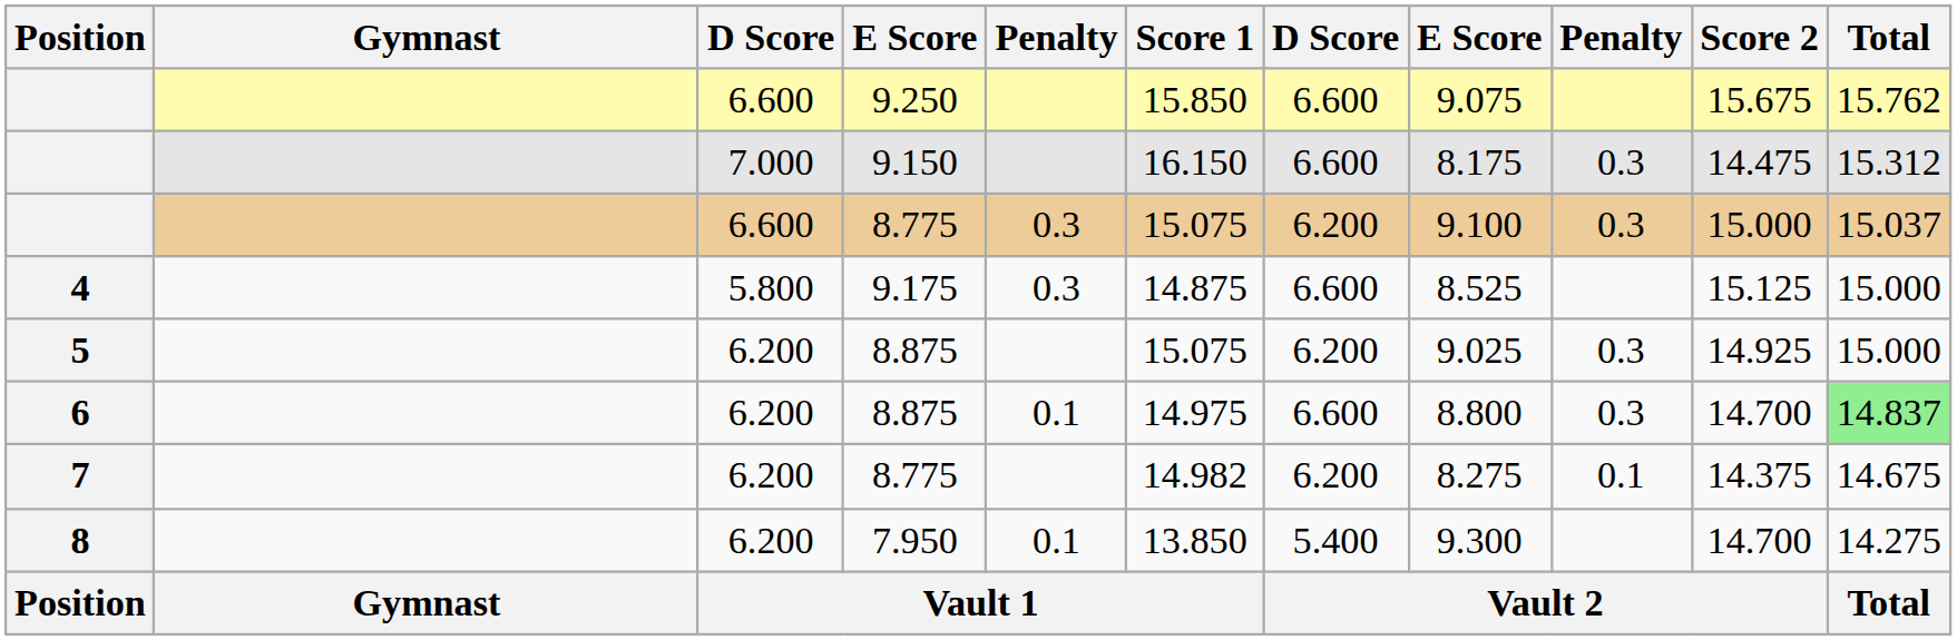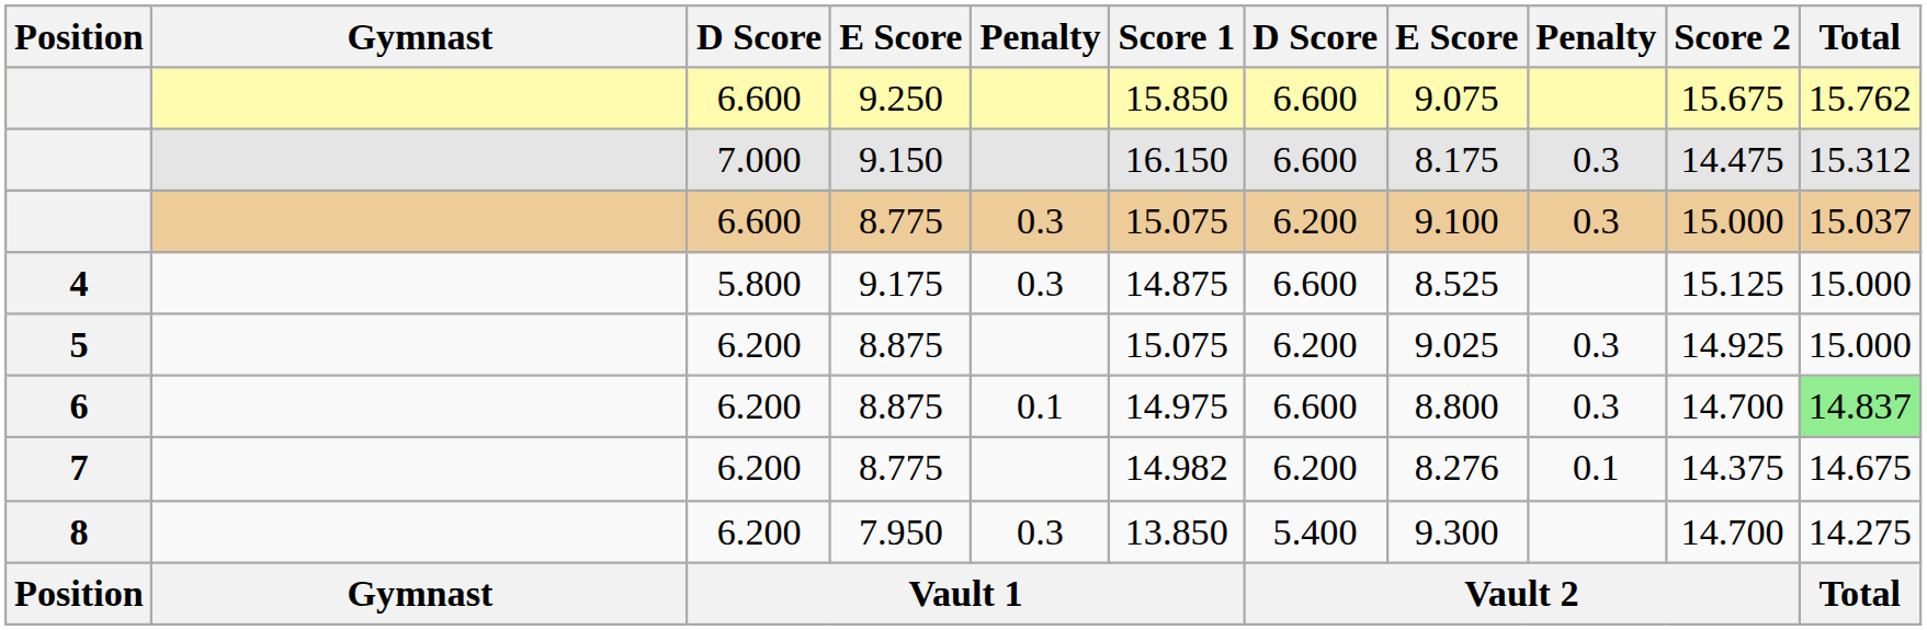7 | column 8: 8.275 -> 8.276
8 | column 5: 0.1 -> 0.3
